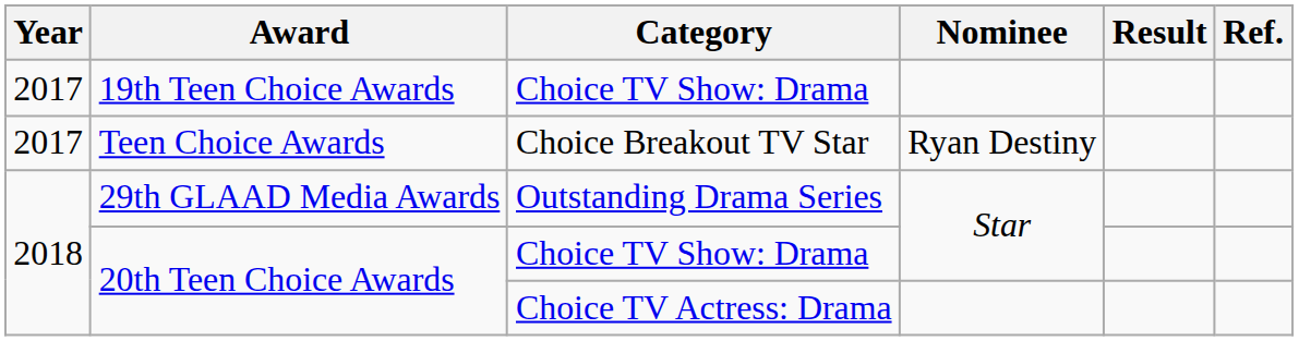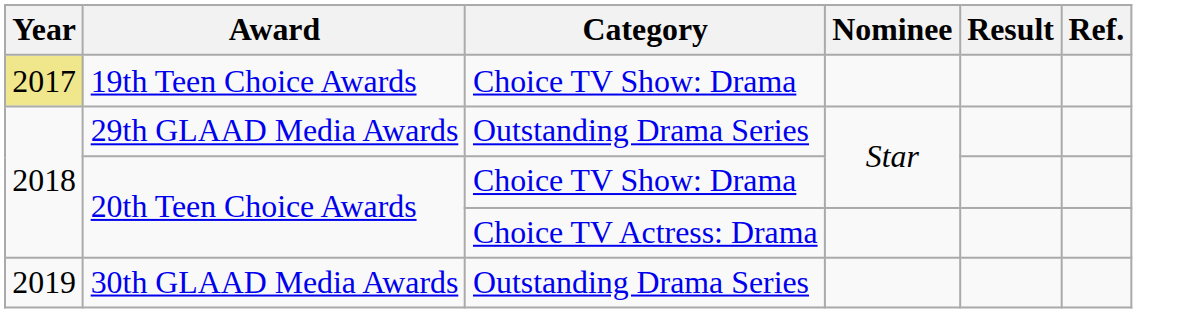19th Teen Choice Awards | Year: no background -> khaki background
- row: 2017 | Teen Choice Awards | Choice Breakout TV Star | Ryan Destiny
+ row: 2019 | 30th GLAAD Media Awards | Outstanding Drama Series
